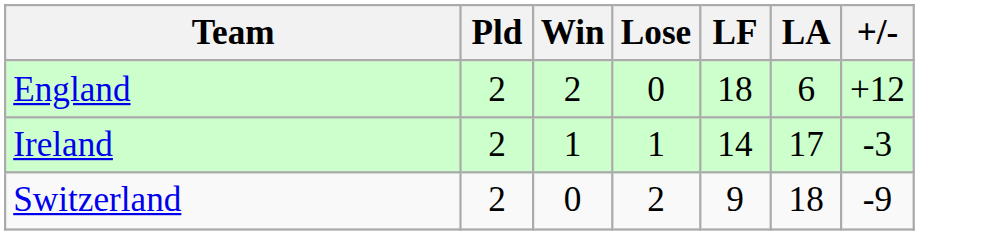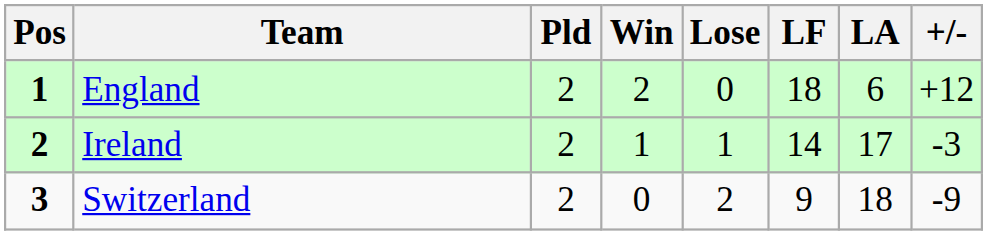+ column: Pos | 1 | 2 | 3
